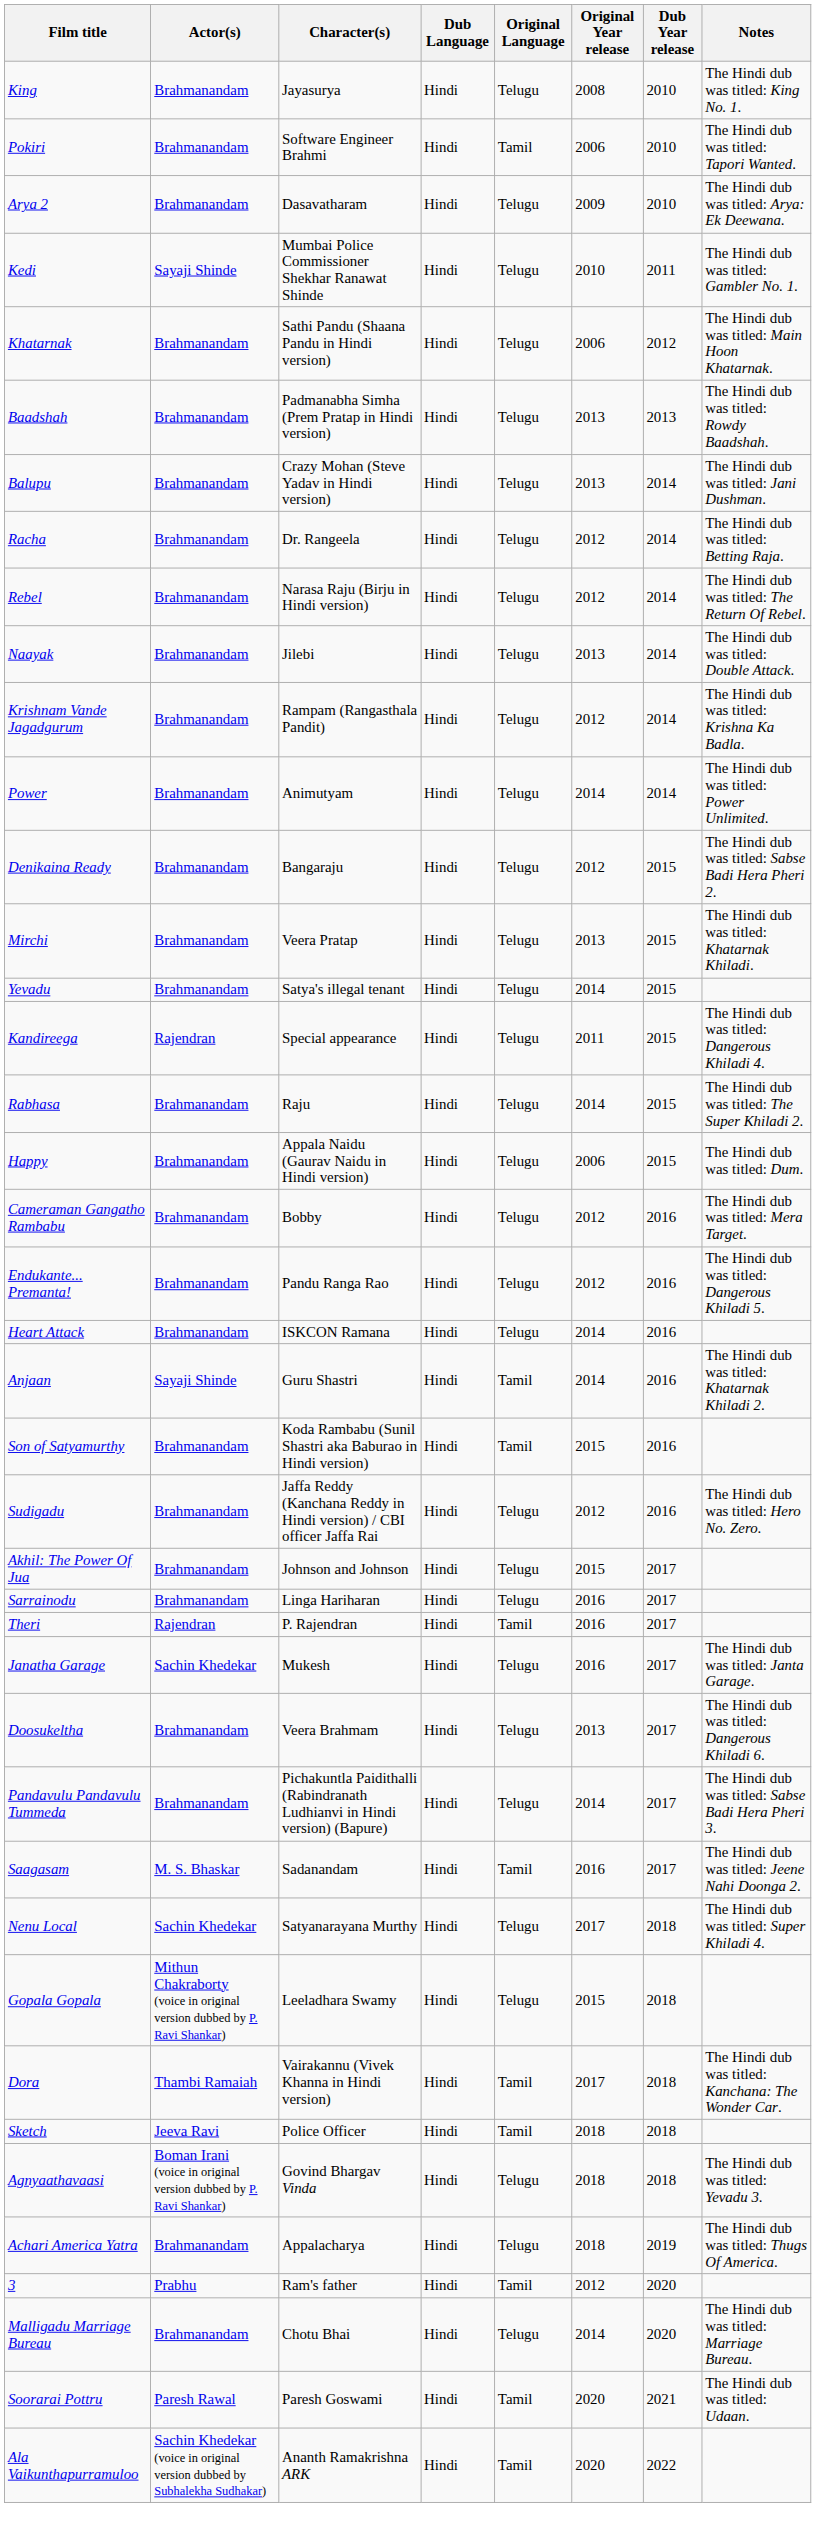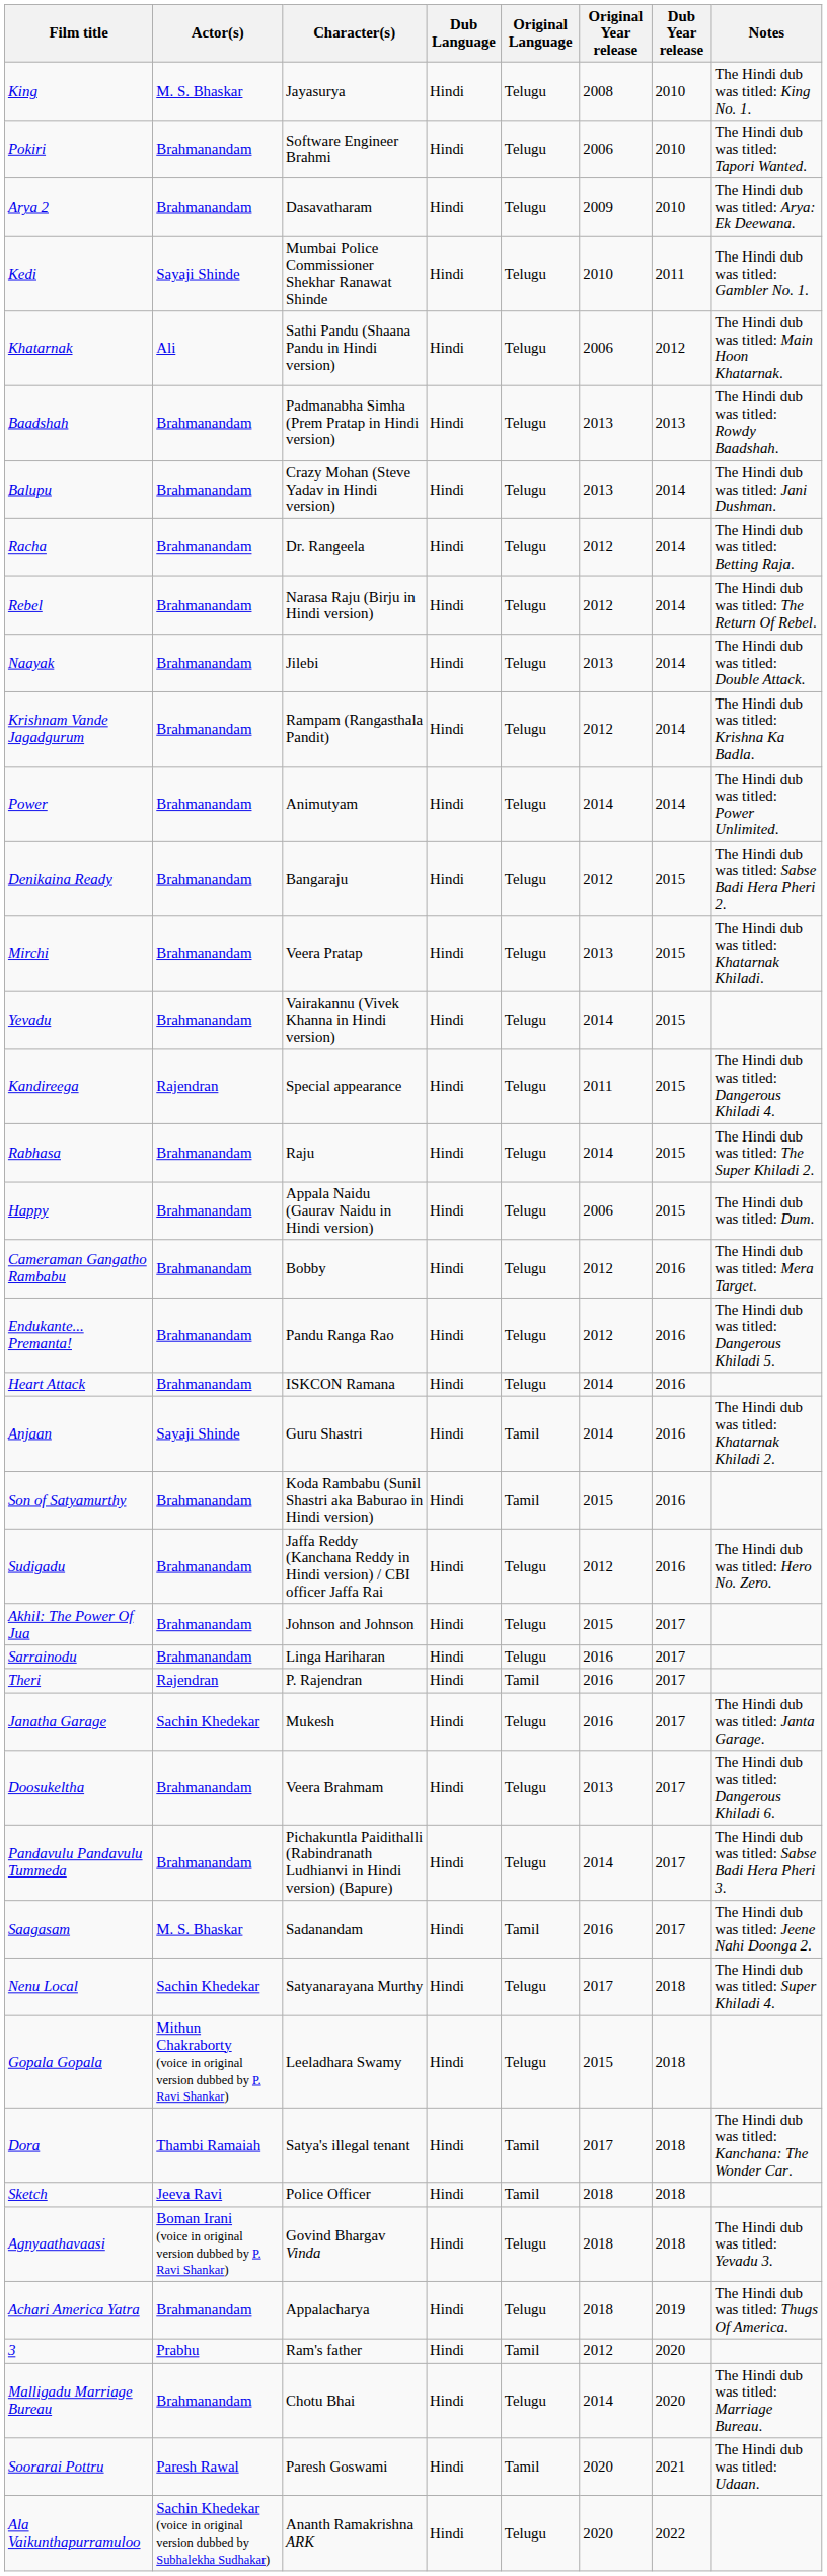King | Actor(s): Brahmanandam -> M. S. Bhaskar
Pokiri | Original Language: Tamil -> Telugu
Khatarnak | Actor(s): Brahmanandam -> Ali
Yevadu | Character(s): Satya's illegal tenant -> Vairakannu (Vivek Khanna in Hindi version)
Dora | Character(s): Vairakannu (Vivek Khanna in Hindi version) -> Satya's illegal tenant
Ala Vaikunthapurramuloo | Original Language: Tamil -> Telugu
